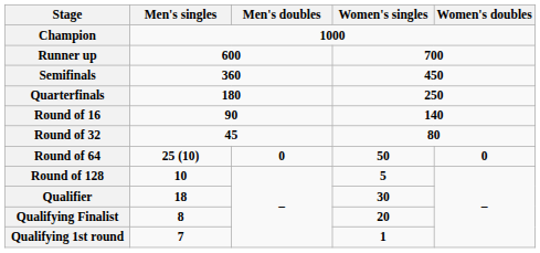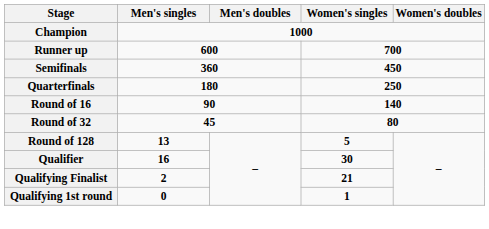- row: Round of 64 | 25 (10) | 0 | 50 | 0
Round of 128 | Men's singles: 10 -> 13
Qualifier | Men's singles: 18 -> 16
Qualifying Finalist | Men's singles: 8 -> 2
Qualifying Finalist | Women's singles: 20 -> 21
Qualifying 1st round | Men's singles: 7 -> 0
